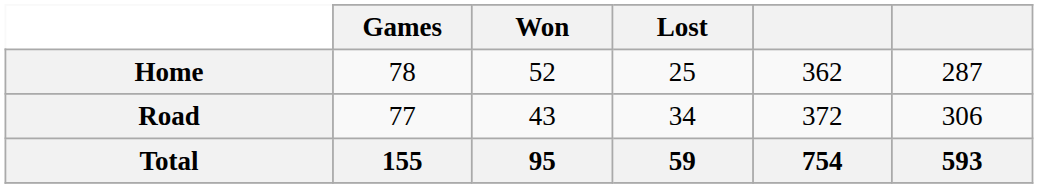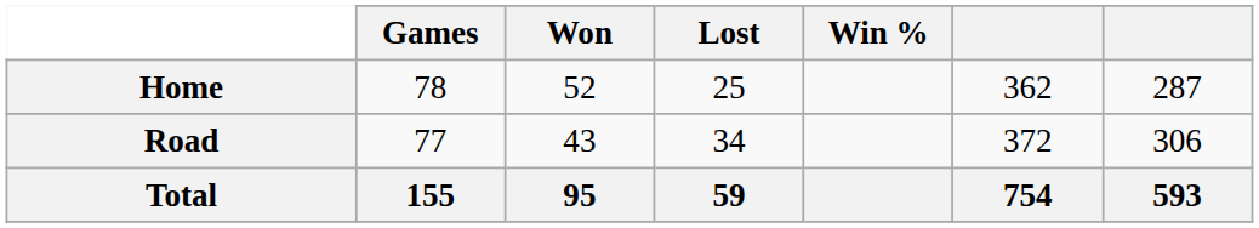+ column: Win %
